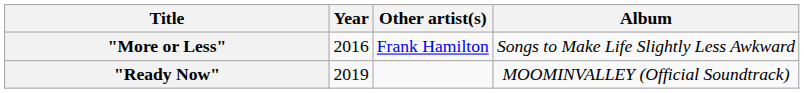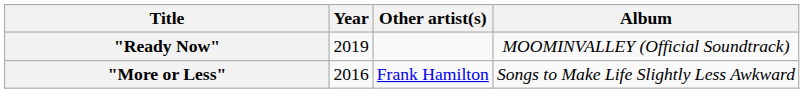rows swapped: "More or Less" <-> "Ready Now"
